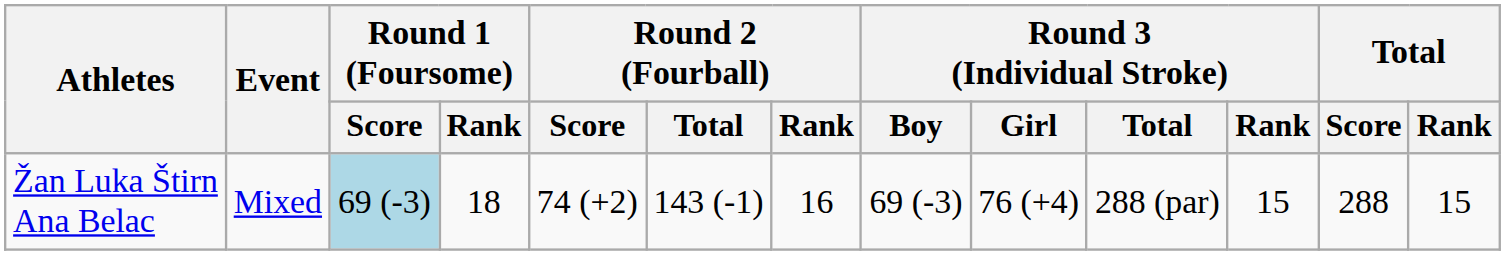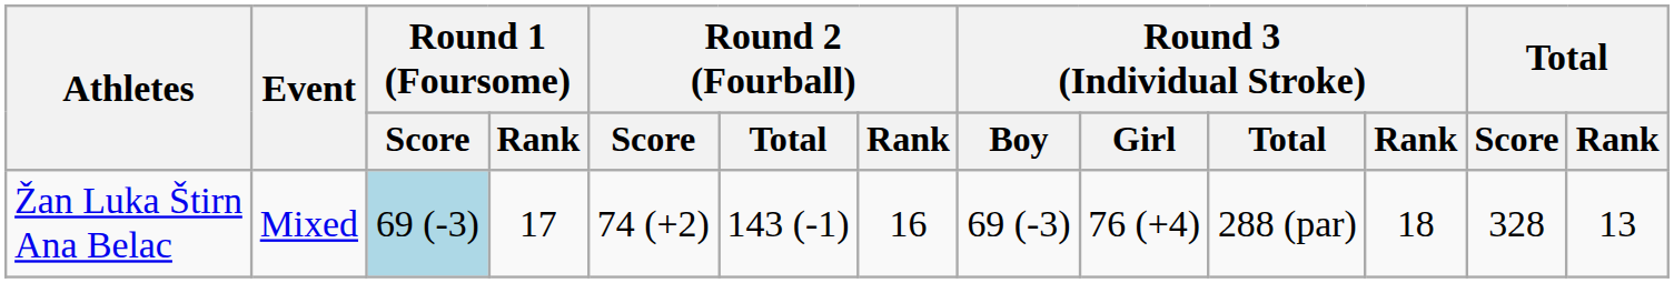Žan Luka Štirn Ana Belac | Round 1 (Foursome) / Rank: 18 -> 17
Žan Luka Štirn Ana Belac | Round 3 (Individual Stroke) / Rank: 15 -> 18
Žan Luka Štirn Ana Belac | Total / Score: 288 -> 328
Žan Luka Štirn Ana Belac | Total / Rank: 15 -> 13
